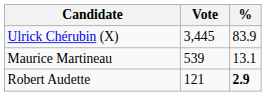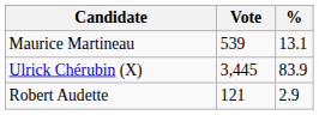rows swapped: Ulrick Chérubin (X) <-> Maurice Martineau
Robert Audette | %: bold -> normal
